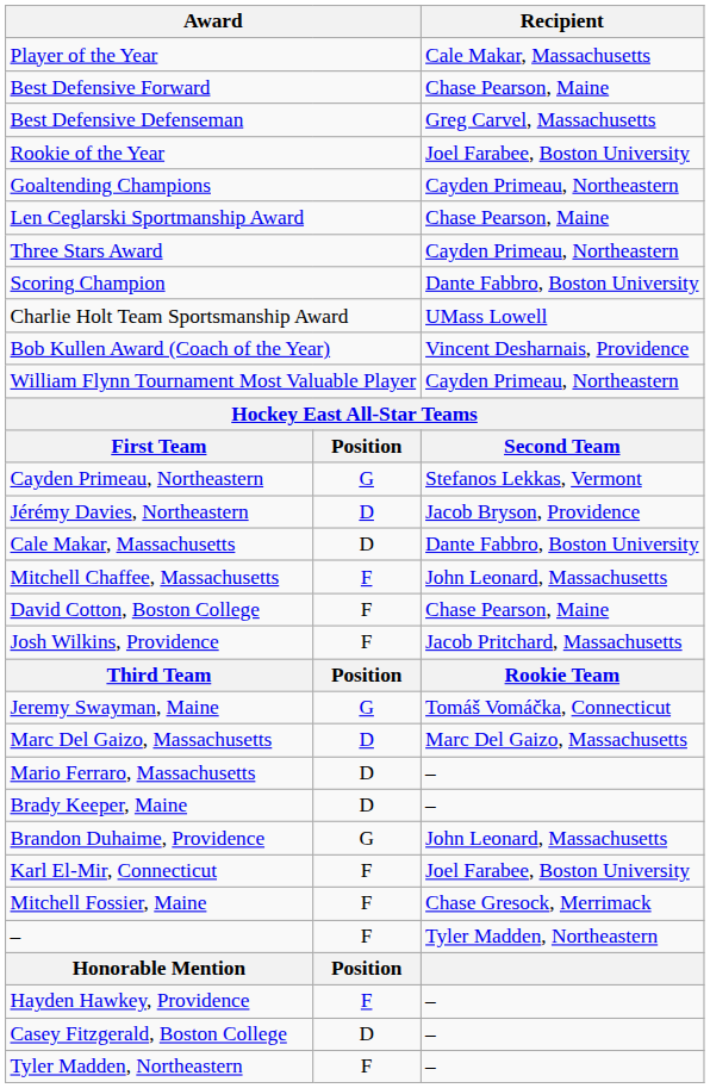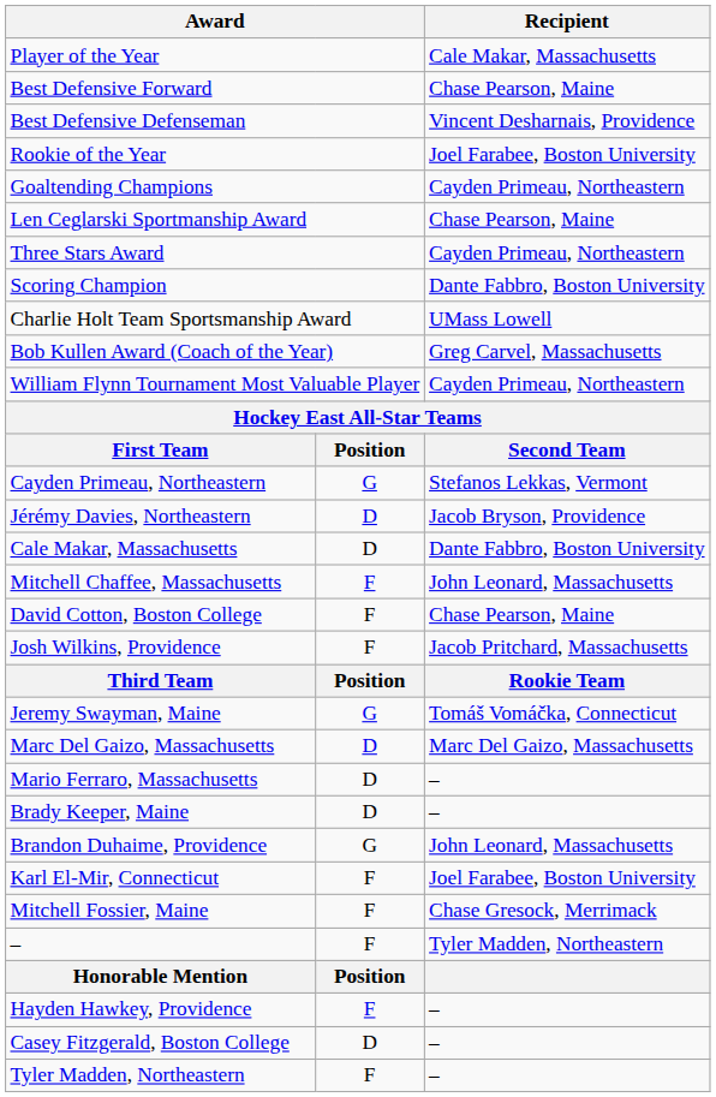Best Defensive Defenseman | Recipient: Greg Carvel, Massachusetts -> Vincent Desharnais, Providence
Bob Kullen Award (Coach of the Year) | Recipient: Vincent Desharnais, Providence -> Greg Carvel, Massachusetts
